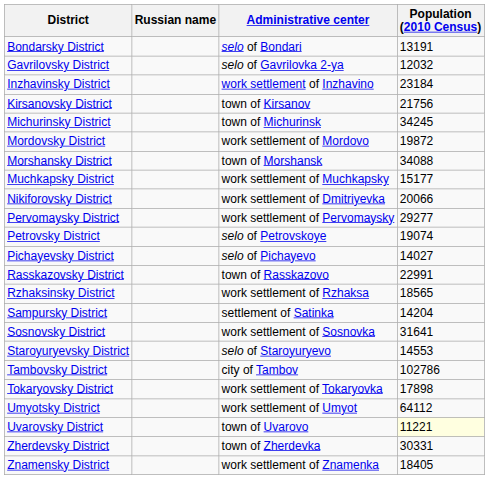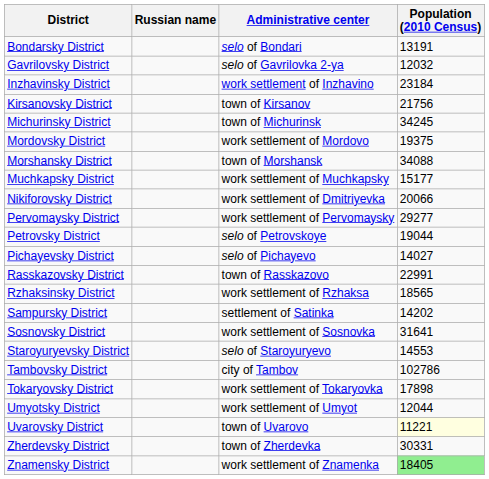Mordovsky District | Population (2010 Census): 19872 -> 19375
Petrovsky District | Population (2010 Census): 19074 -> 19044
Sampursky District | Population (2010 Census): 14204 -> 14202
Umyotsky District | Population (2010 Census): 64112 -> 12044
Znamensky District | Population (2010 Census): no background -> lightgreen background
